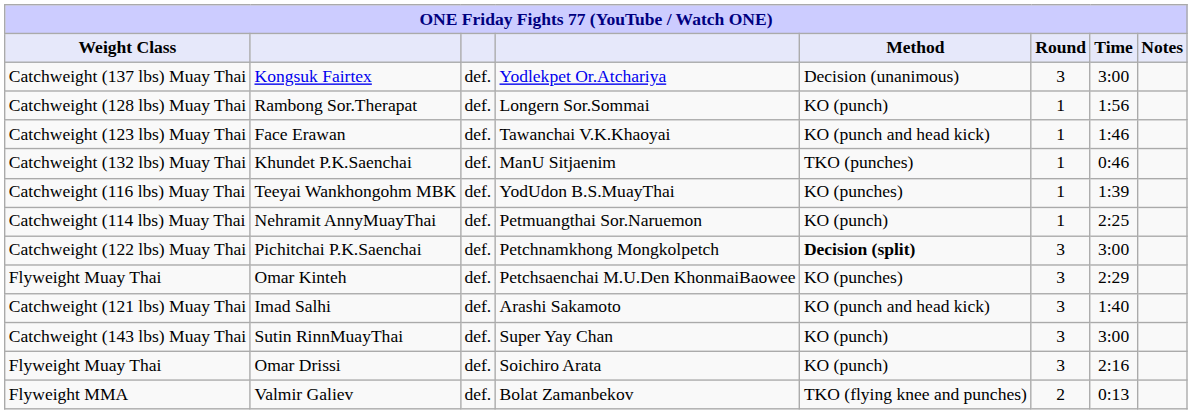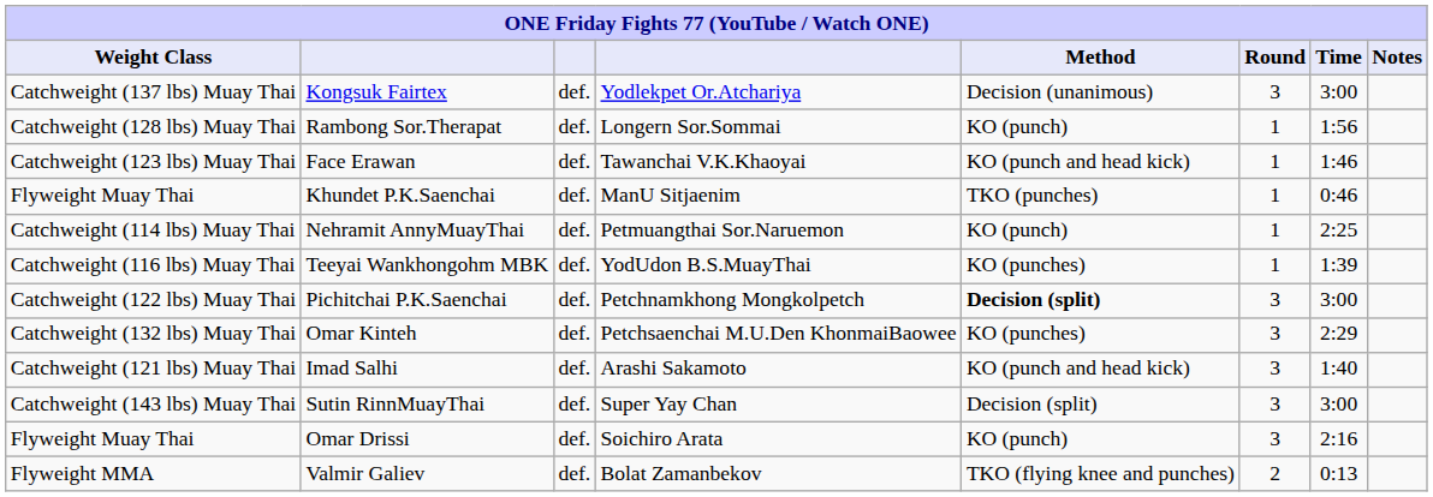Khundet P.K.Saenchai | Weight Class: Catchweight (132 lbs) Muay Thai -> Flyweight Muay Thai
rows swapped: Teeyai Wankhongohm MBK <-> Nehramit AnnyMuayThai
Omar Kinteh | Weight Class: Flyweight Muay Thai -> Catchweight (132 lbs) Muay Thai
Sutin RinnMuayThai | Method: KO (punch) -> Decision (split)
